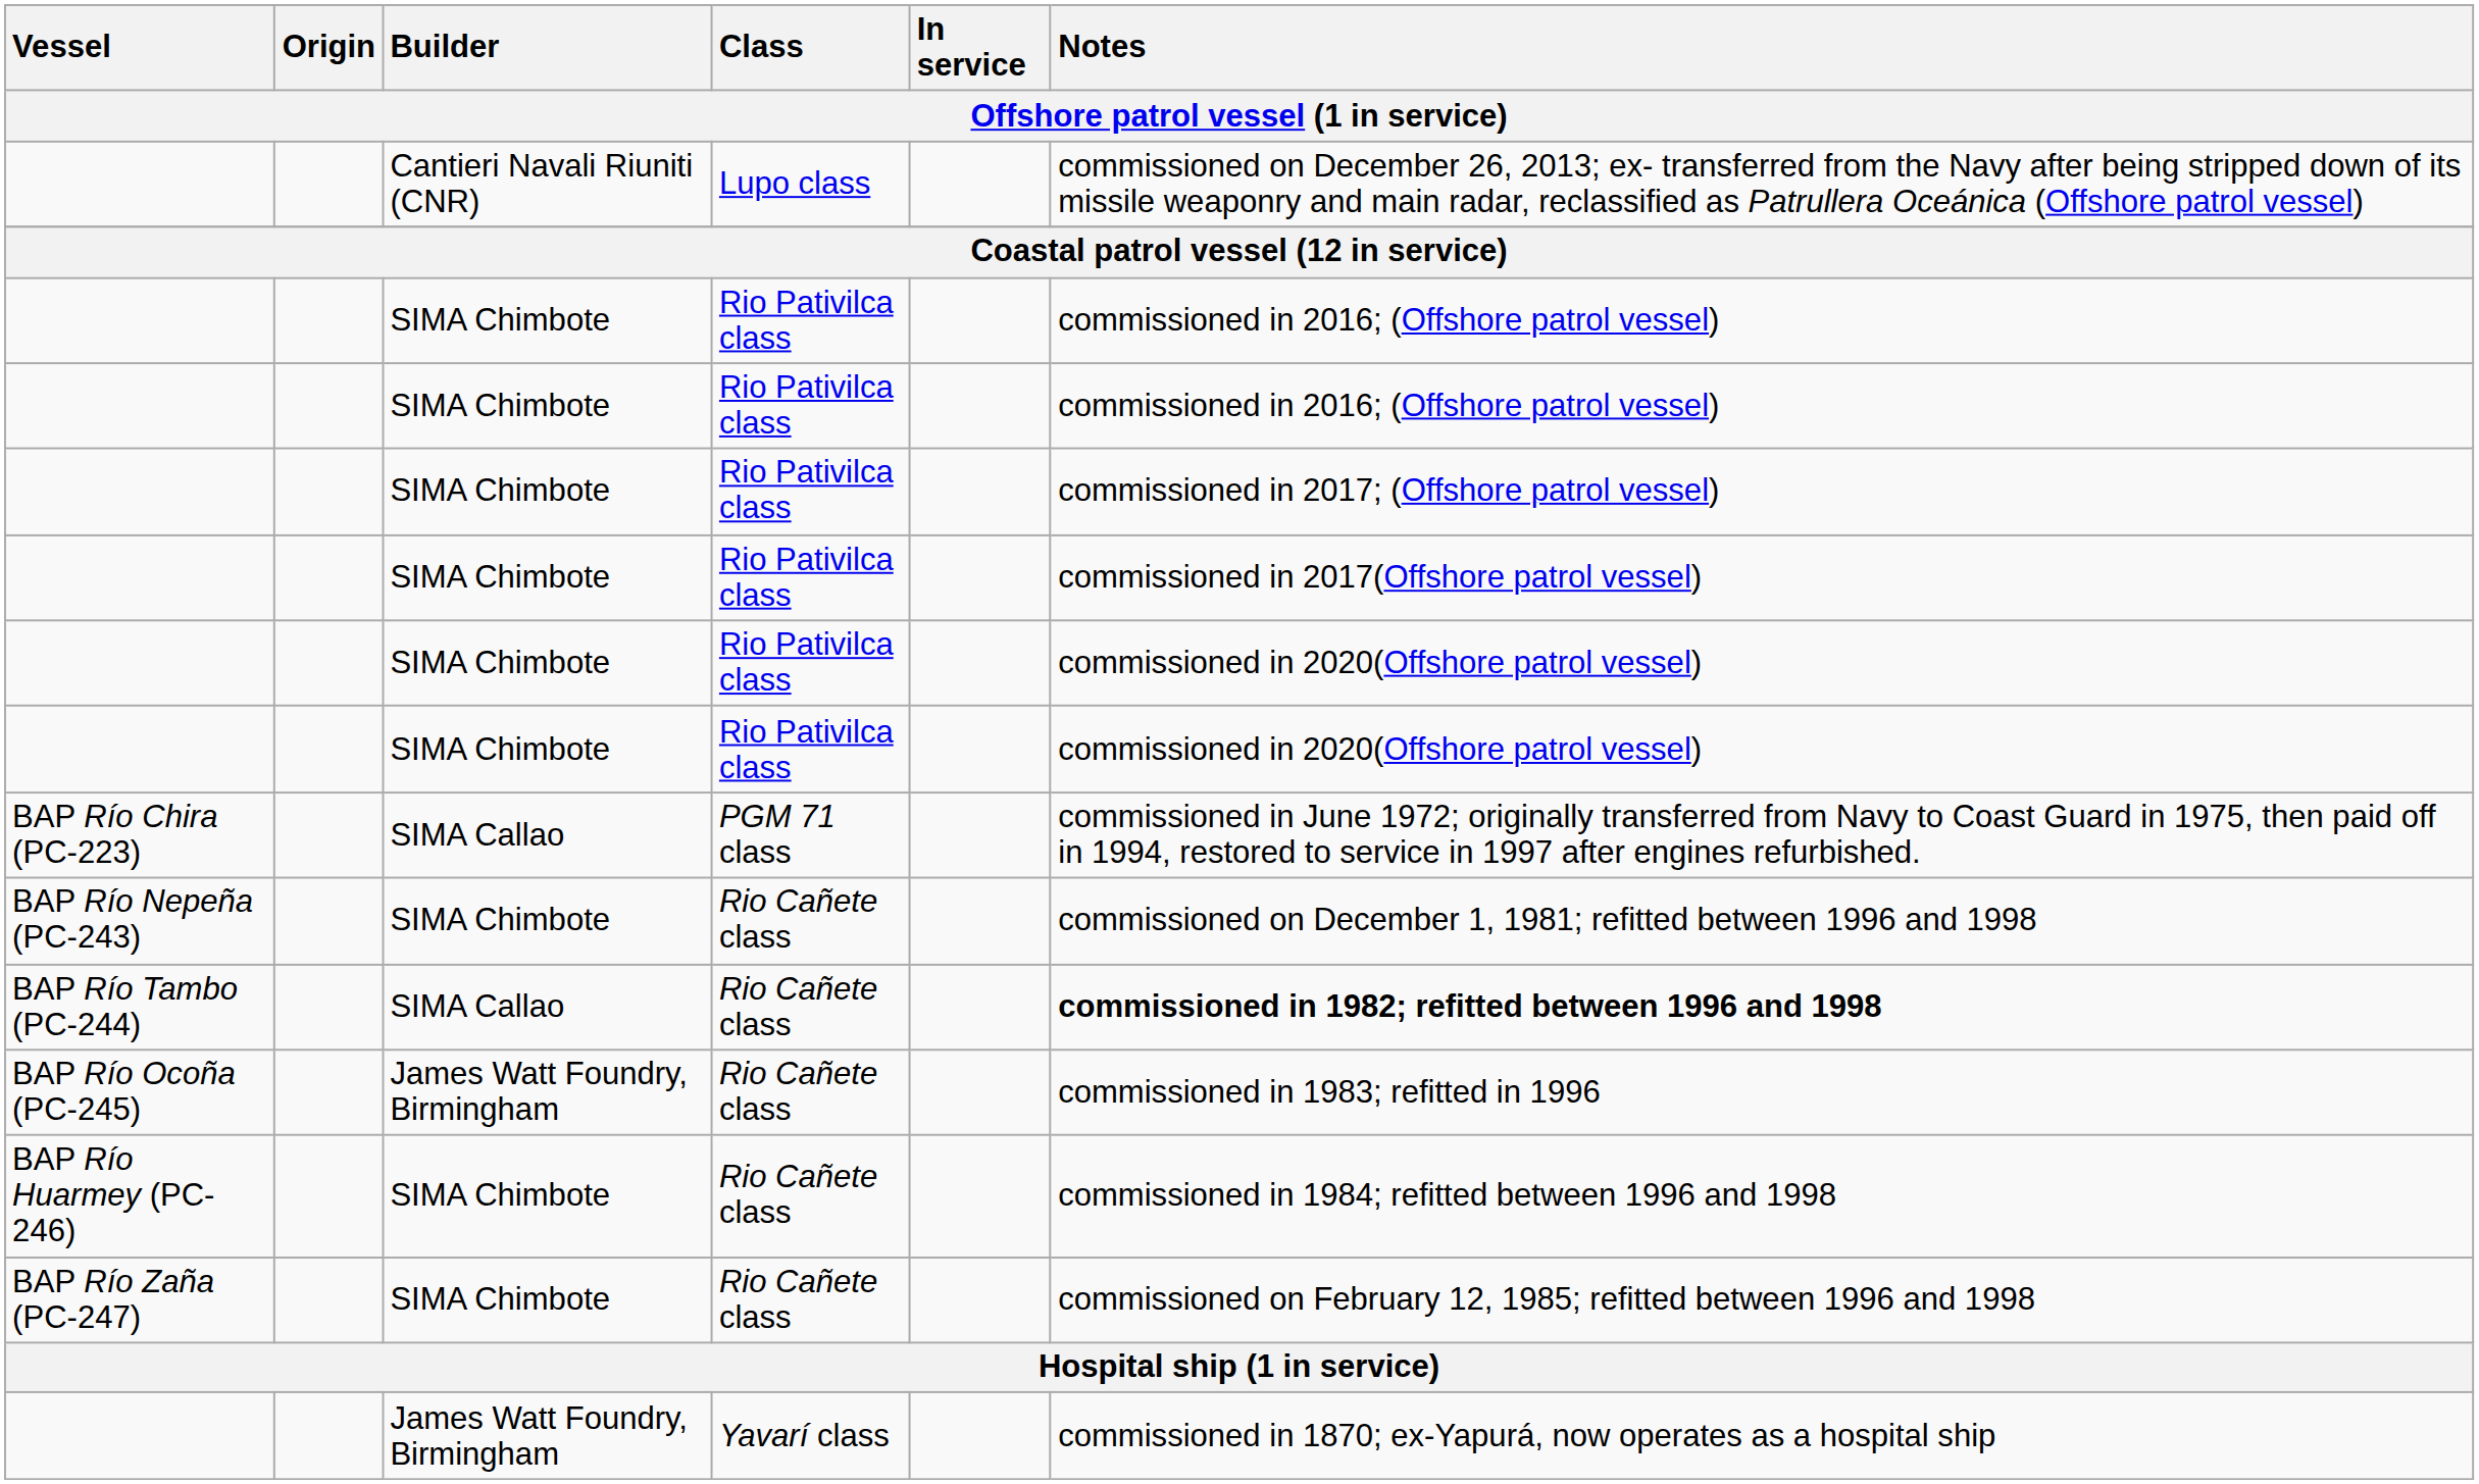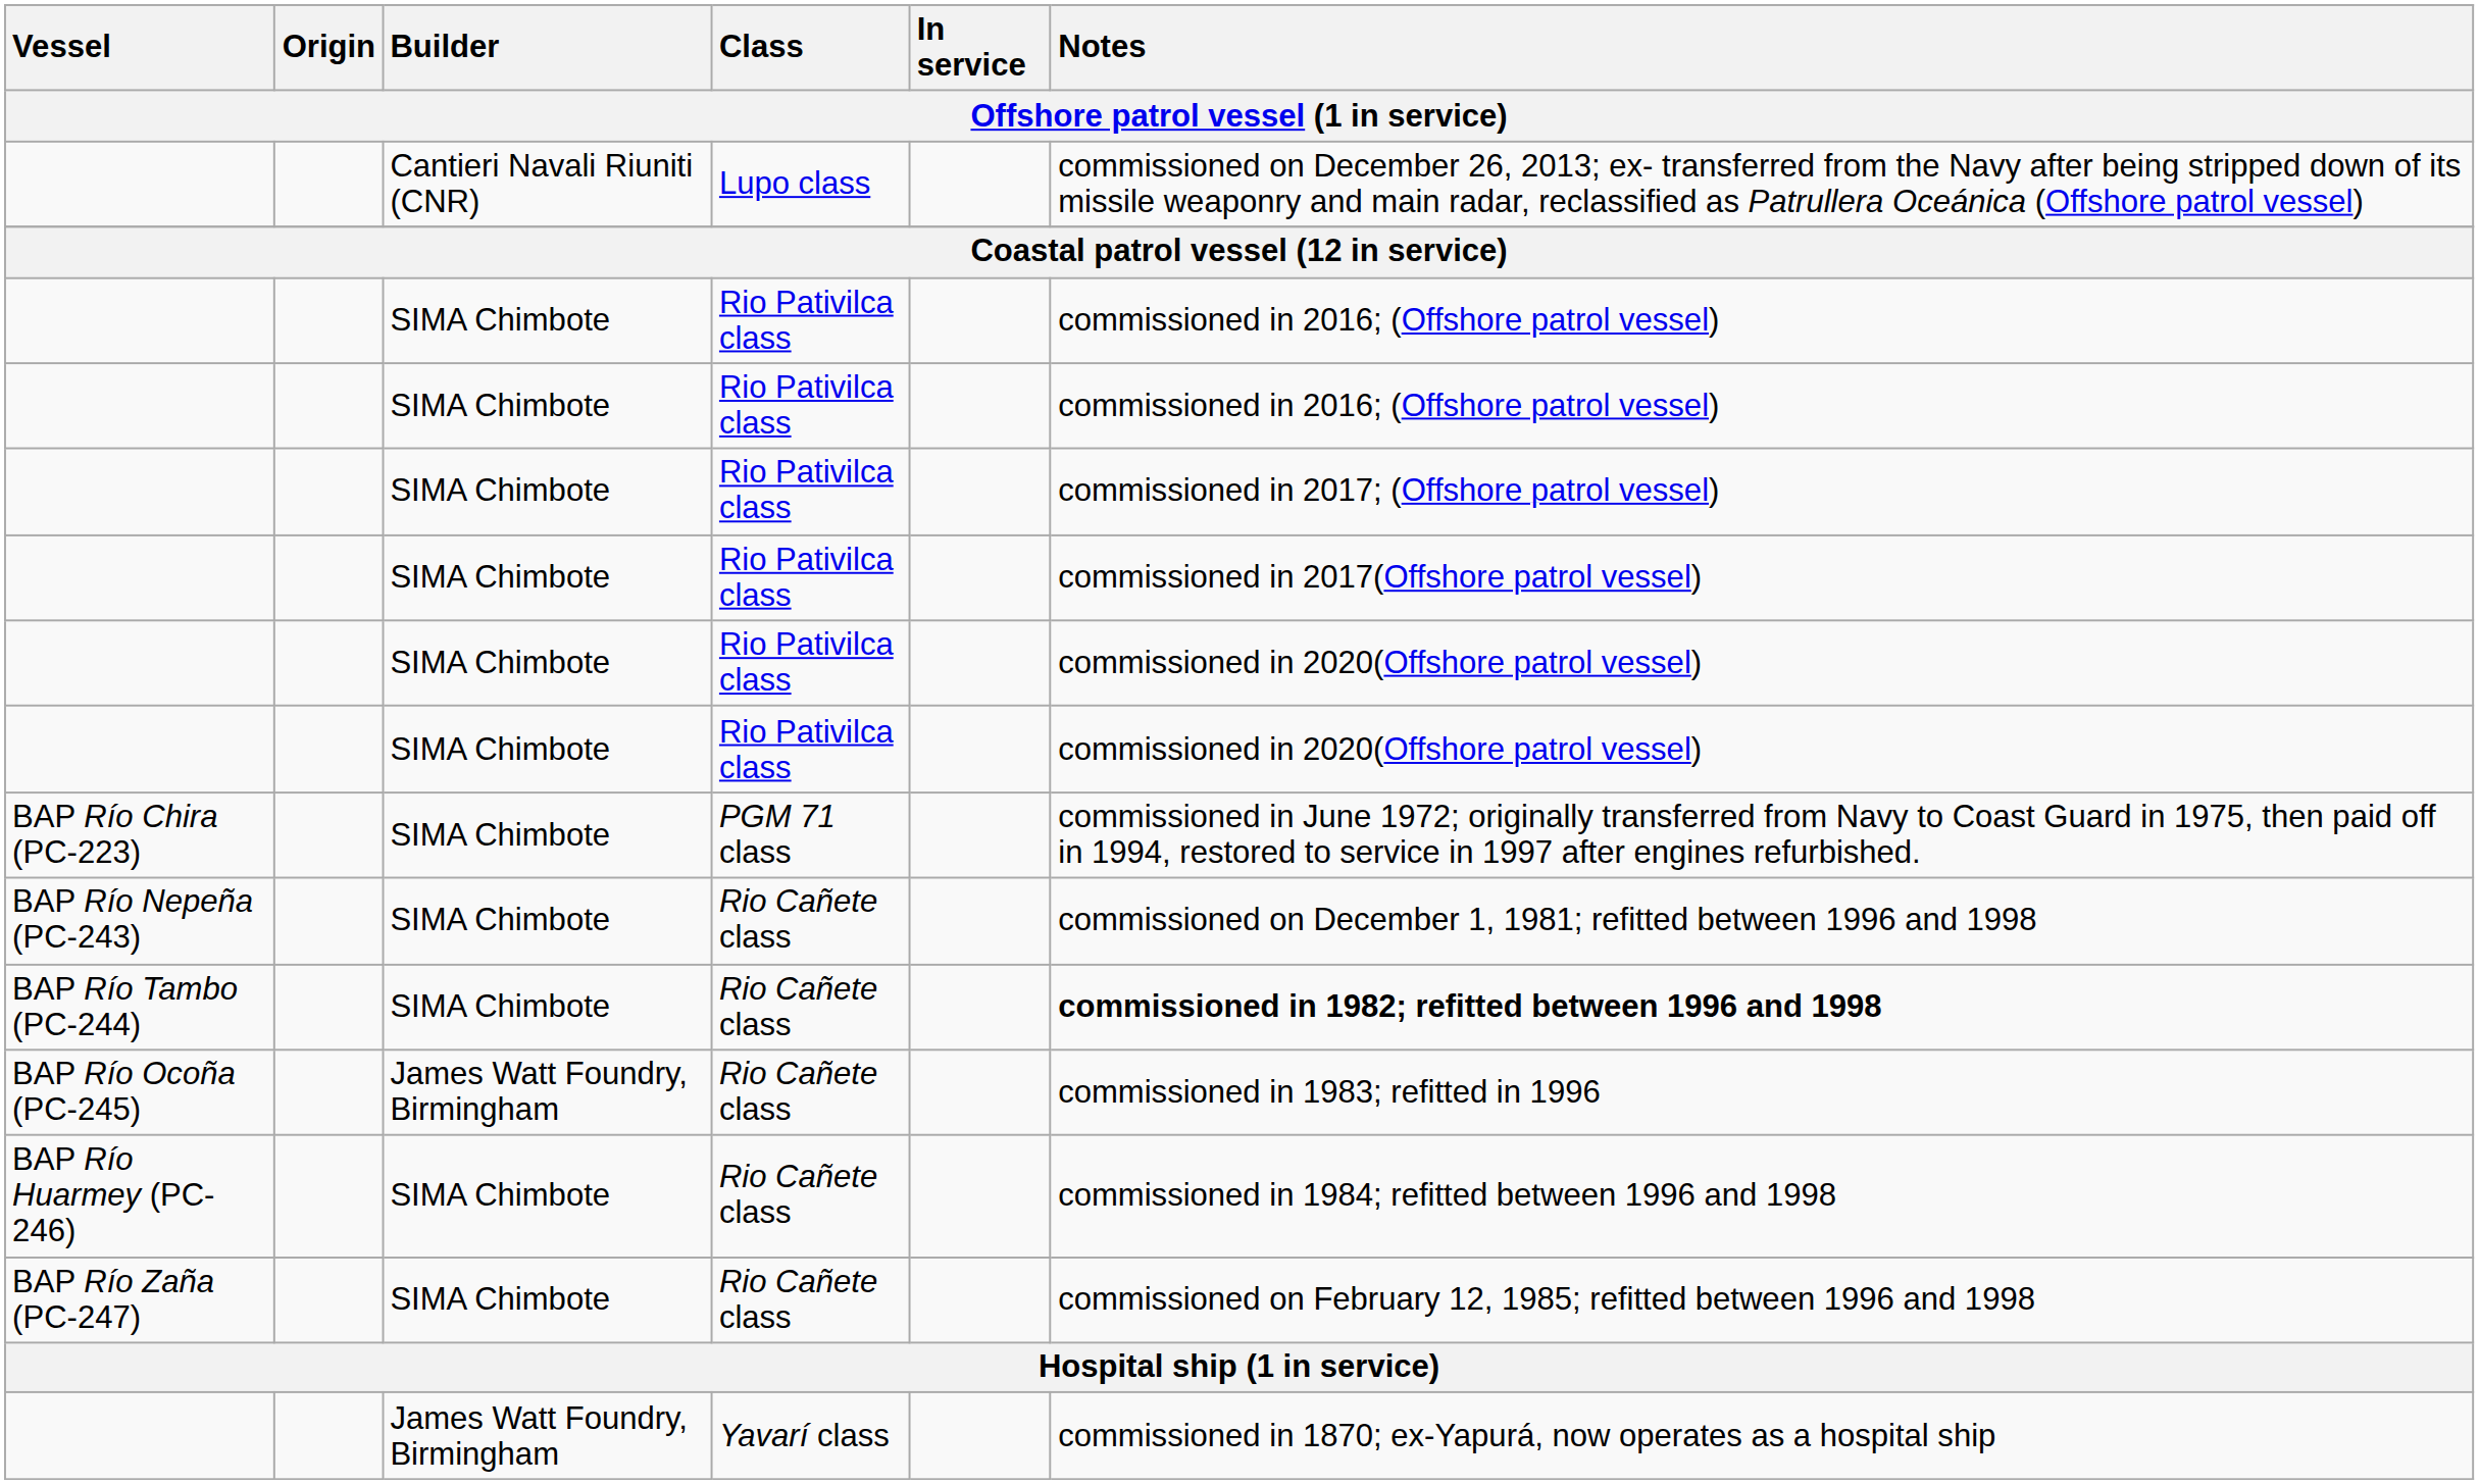BAP Río Chira (PC-223) | Builder: SIMA Callao -> SIMA Chimbote
BAP Río Tambo (PC-244) | Builder: SIMA Callao -> SIMA Chimbote
